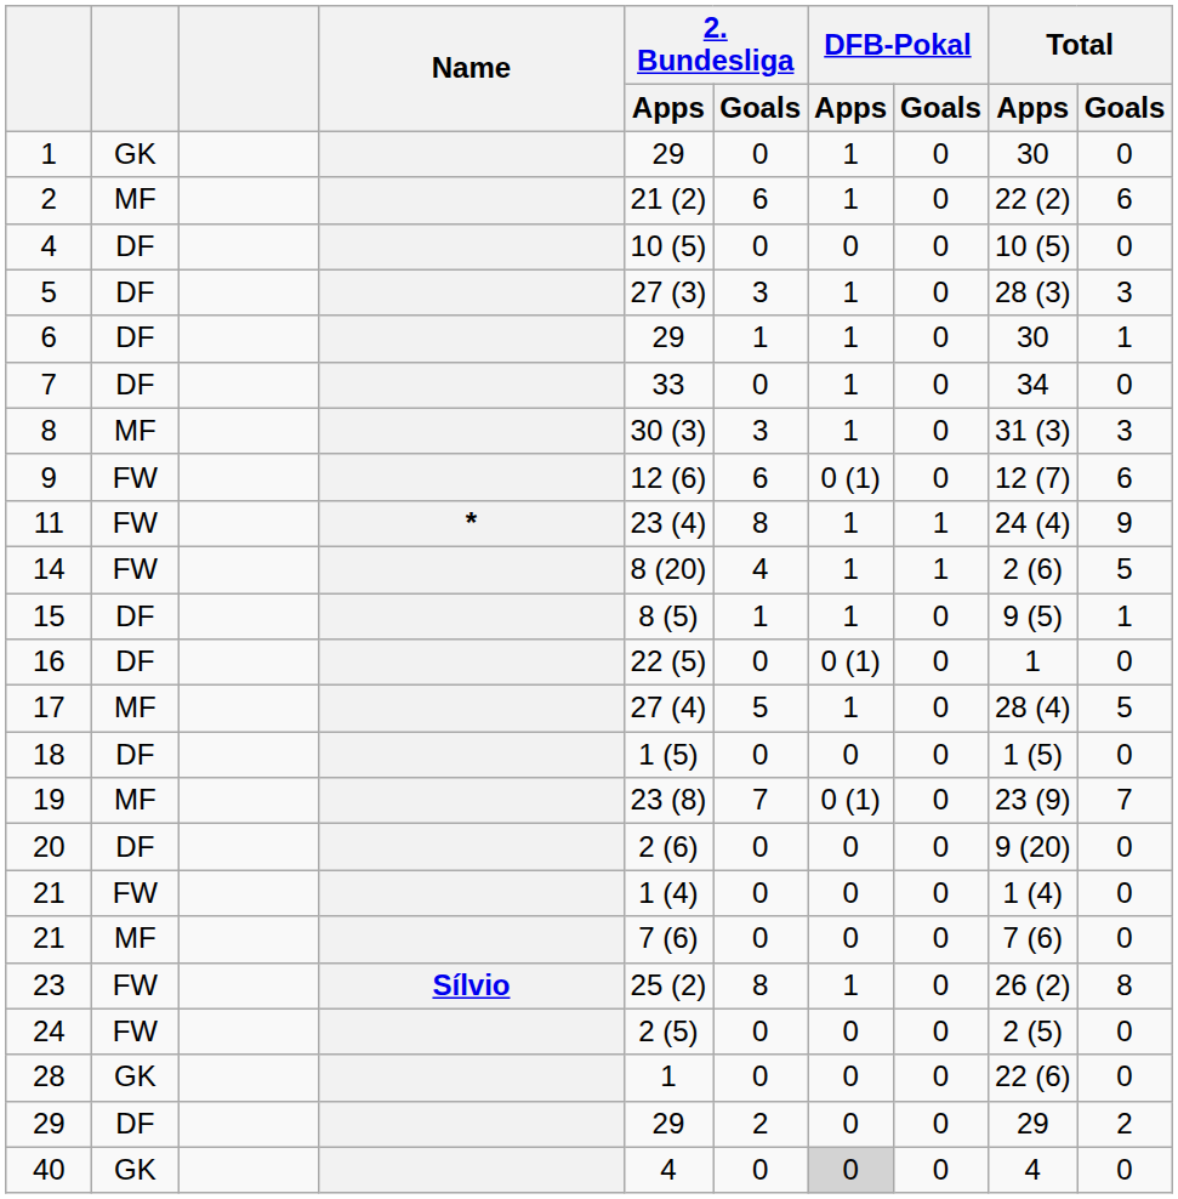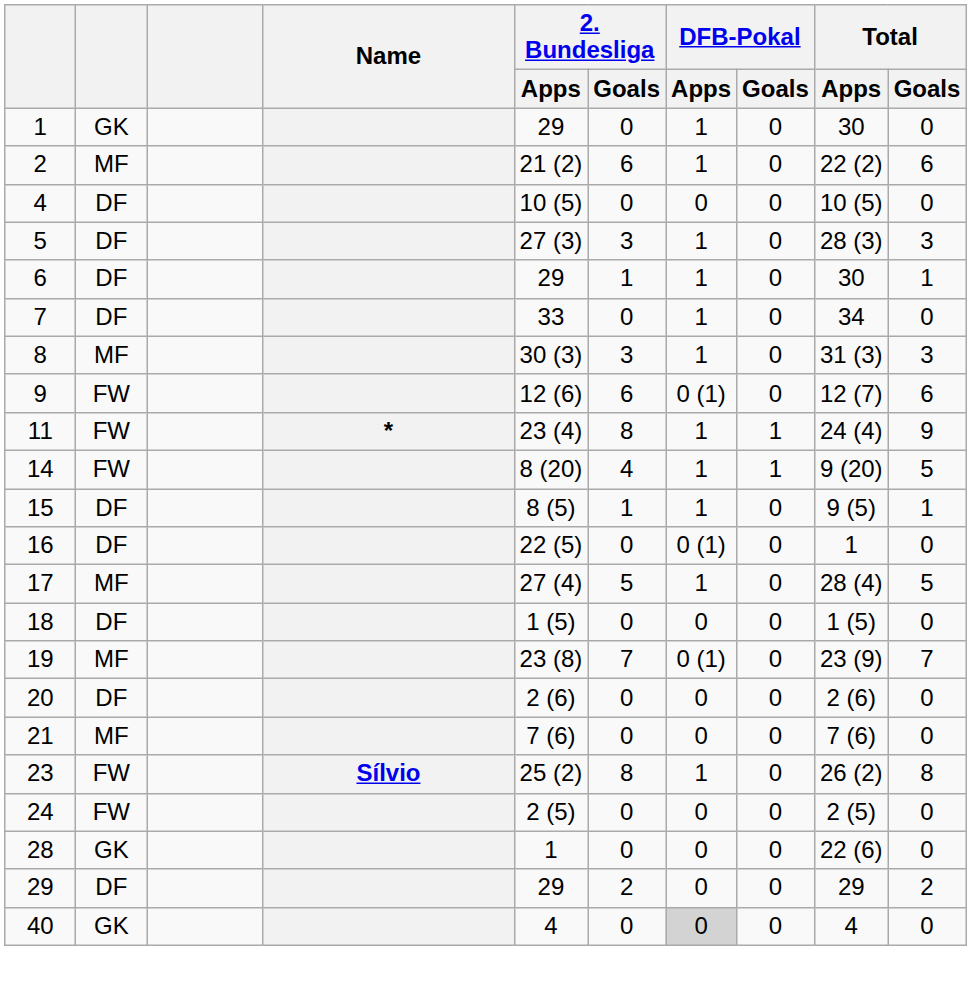14 | Total / Apps: 2 (6) -> 9 (20)
20 | Total / Apps: 9 (20) -> 2 (6)
- row: 21 | FW | 1 (4) | 0 | 0 | 0 | 1 (4) | 0
